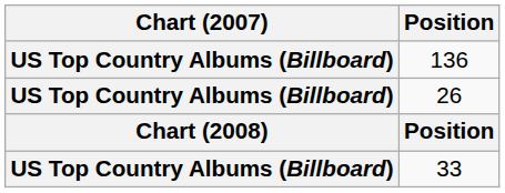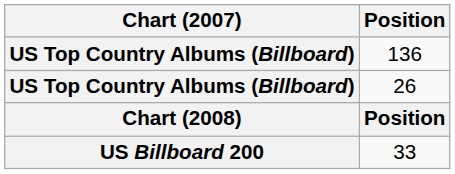33 | Chart (2007): US Top Country Albums (Billboard) -> US Billboard 200
